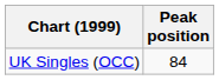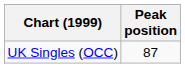UK Singles (OCC) | Peak position: 84 -> 87
